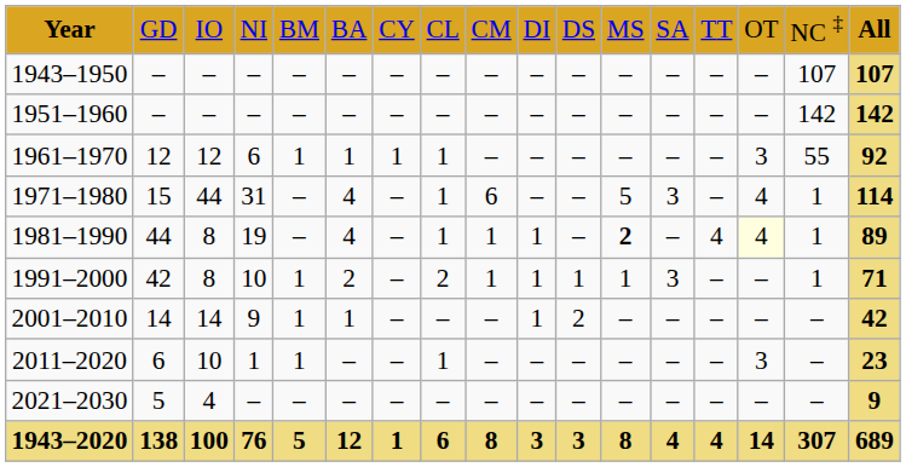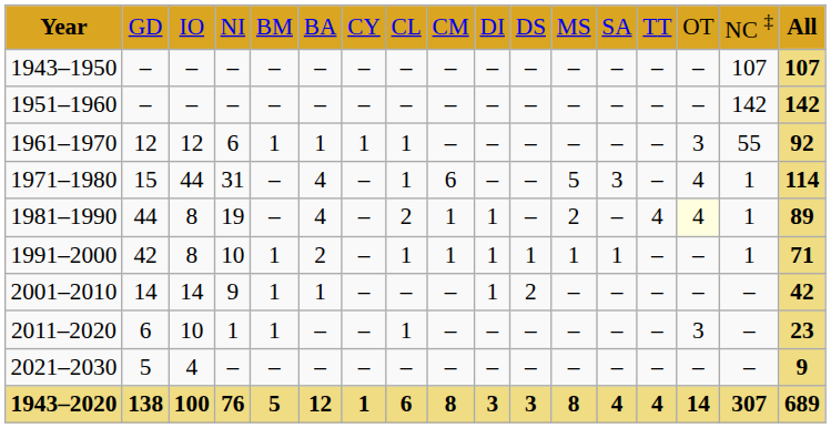1981–1990 | column 8: 1 -> 2
1981–1990 | column 12: bold -> normal
1991–2000 | column 8: 2 -> 1
1991–2000 | column 13: 3 -> 1
